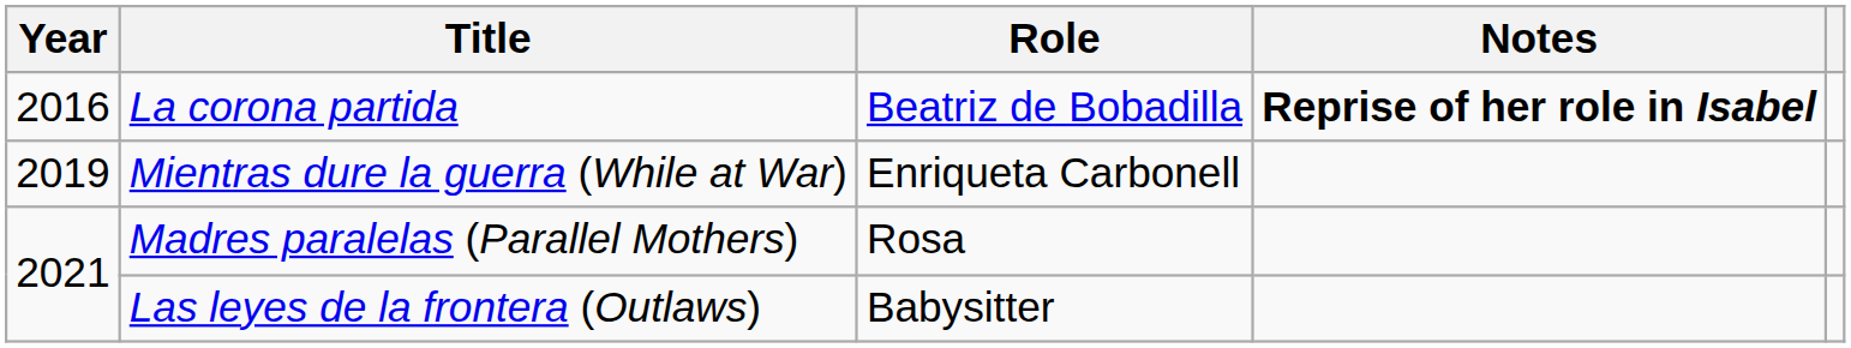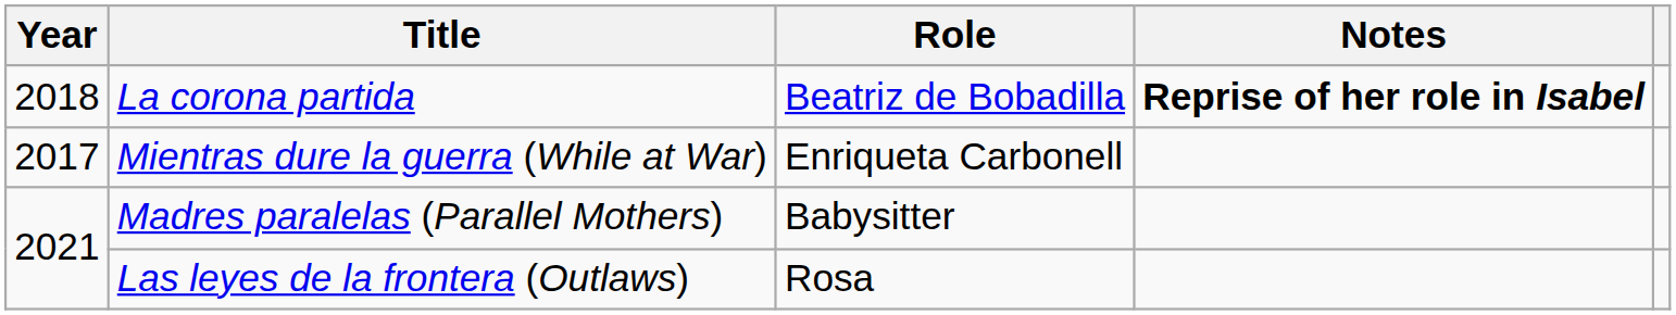La corona partida | Year: 2016 -> 2018
Mientras dure la guerra (While at War) | Year: 2019 -> 2017
Madres paralelas (Parallel Mothers) | Role: Rosa -> Babysitter
Las leyes de la frontera (Outlaws) | Role: Babysitter -> Rosa
